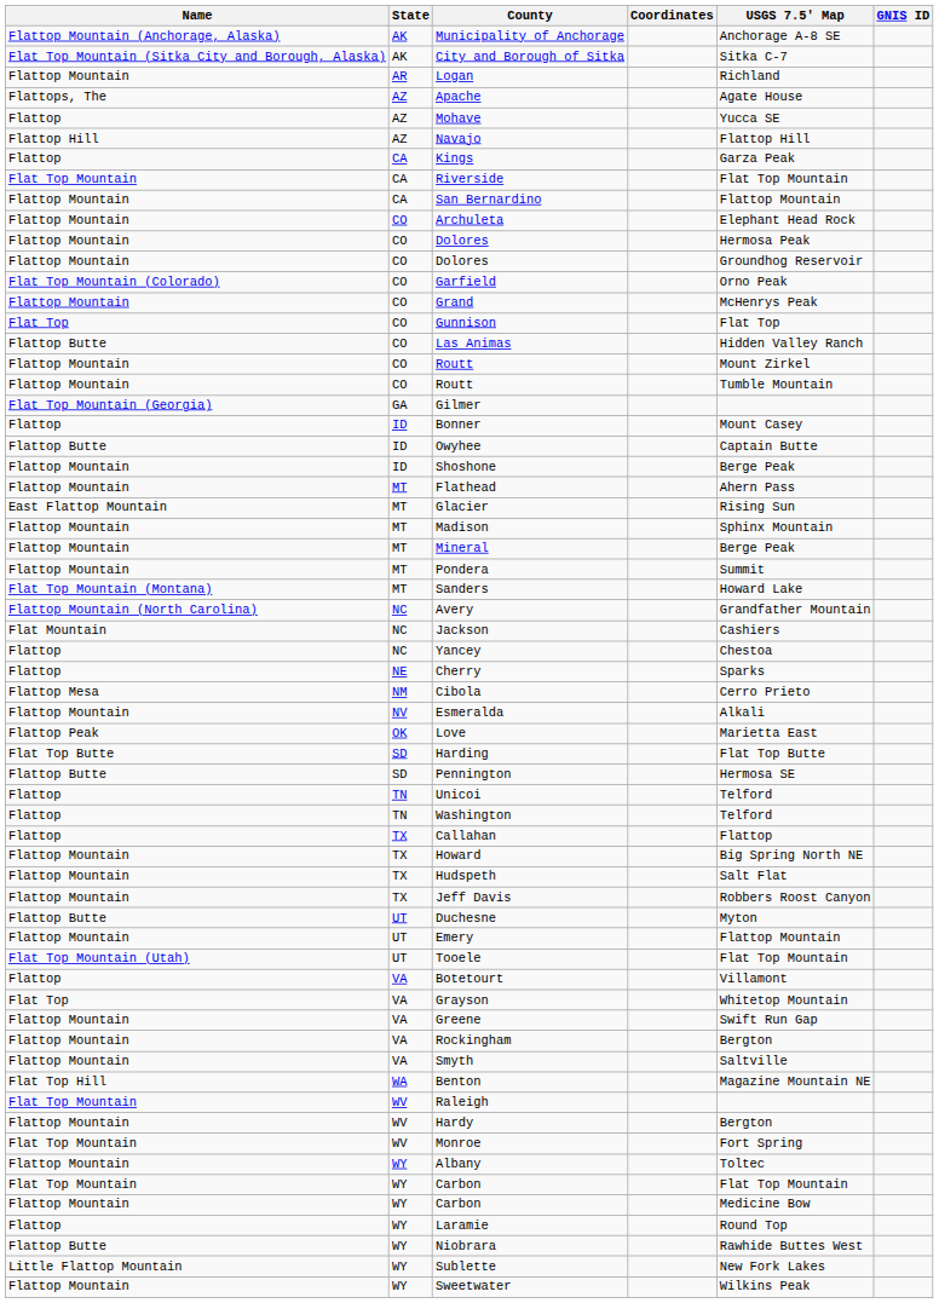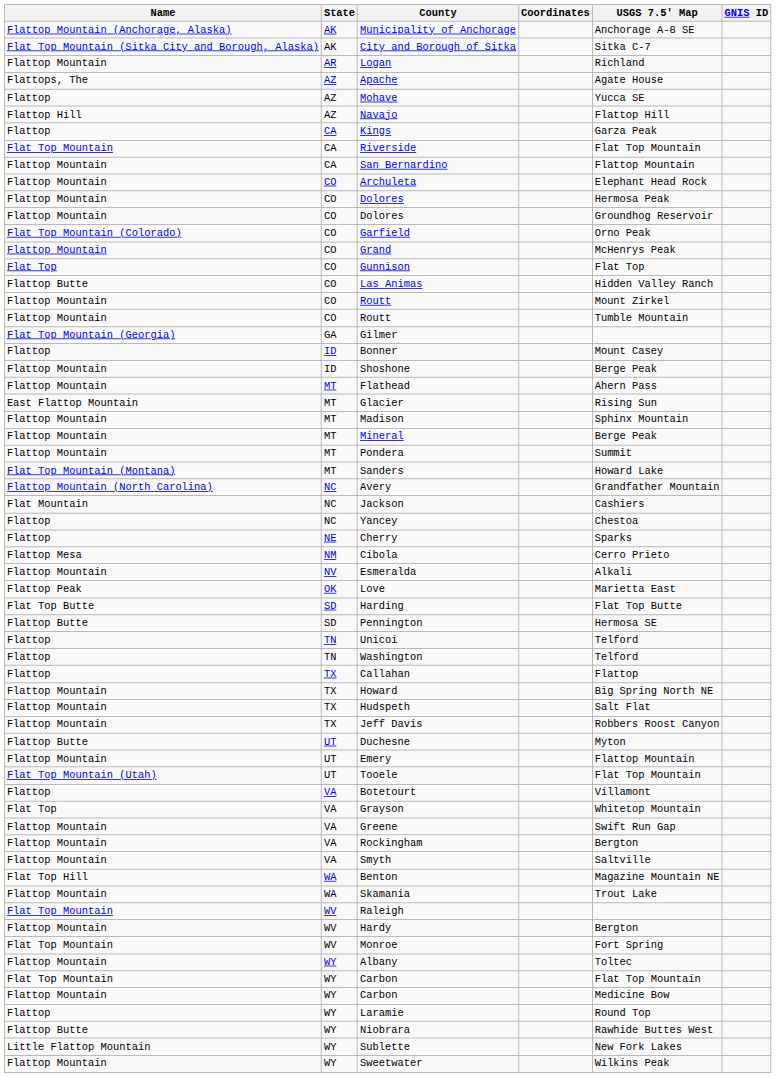- row: Flattop Butte | ID | Owyhee | Captain Butte
+ row: Flattop Mountain | WA | Skamania | Trout Lake
